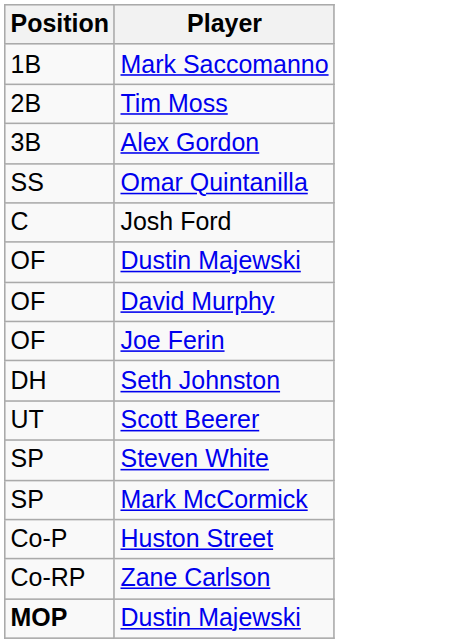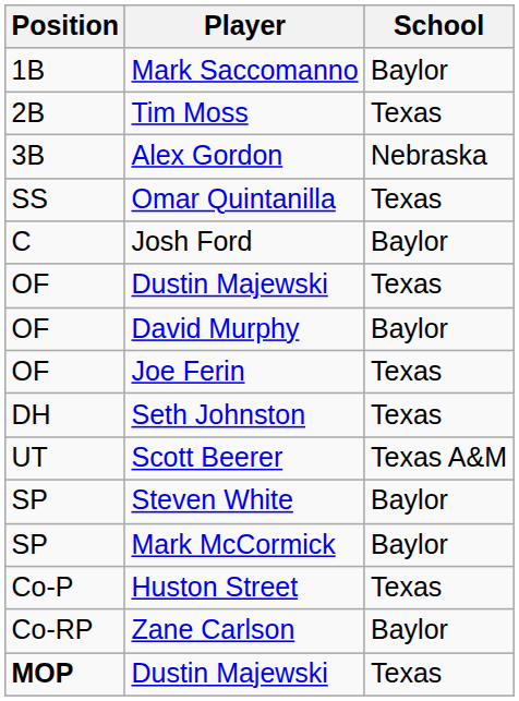+ column: School | Baylor | Texas | Nebraska | Texas | Baylor | Texas | Baylor | Texas | Texas | Texas A&M | Baylor | Baylor | Texas | Baylor | Texas
